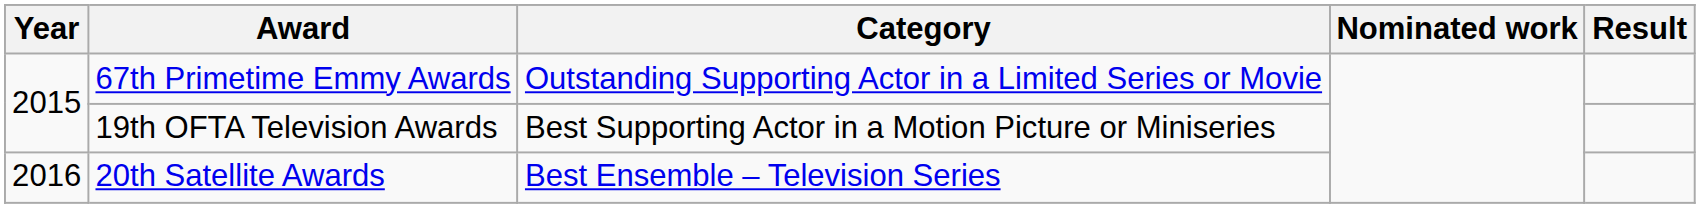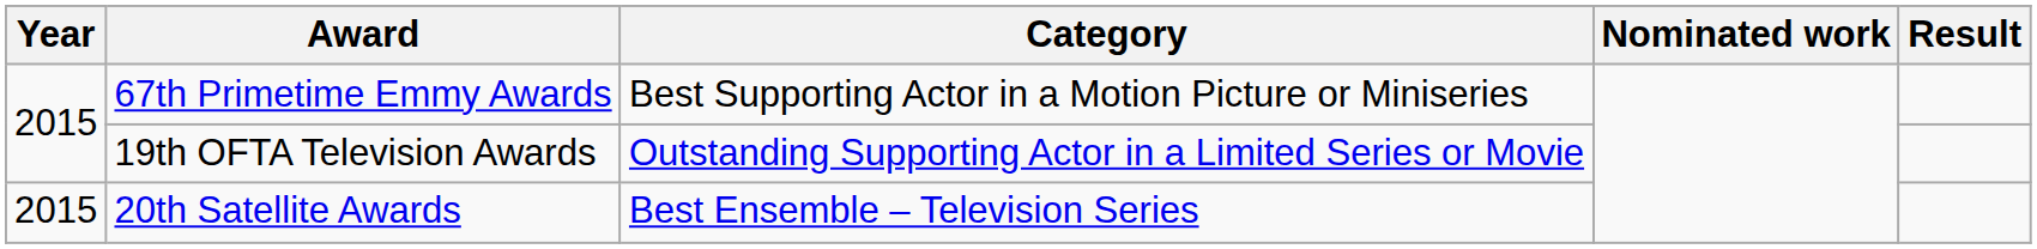67th Primetime Emmy Awards | Category: Outstanding Supporting Actor in a Limited Series or Movie -> Best Supporting Actor in a Motion Picture or Miniseries
19th OFTA Television Awards | Category: Best Supporting Actor in a Motion Picture or Miniseries -> Outstanding Supporting Actor in a Limited Series or Movie
20th Satellite Awards | Year: 2016 -> 2015
